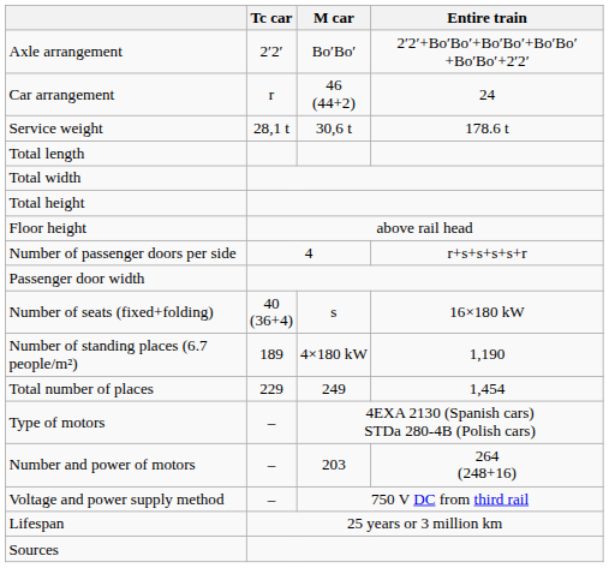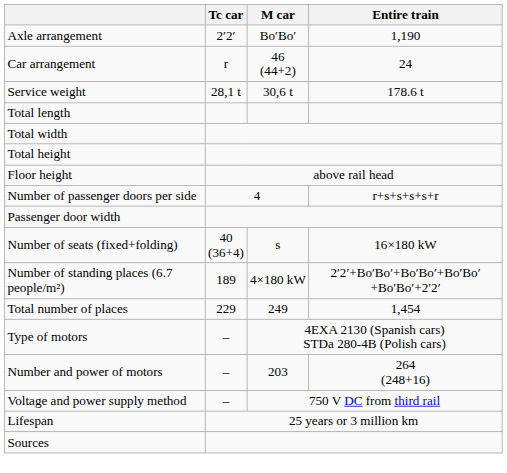Axle arrangement | Entire train: 2′2′+Bo′Bo′+Bo′Bo′+Bo′Bo′+Bo′Bo′+2′2′ -> 1,190
Number of standing places (6.7 people/m²) | Entire train: 1,190 -> 2′2′+Bo′Bo′+Bo′Bo′+Bo′Bo′+Bo′Bo′+2′2′
